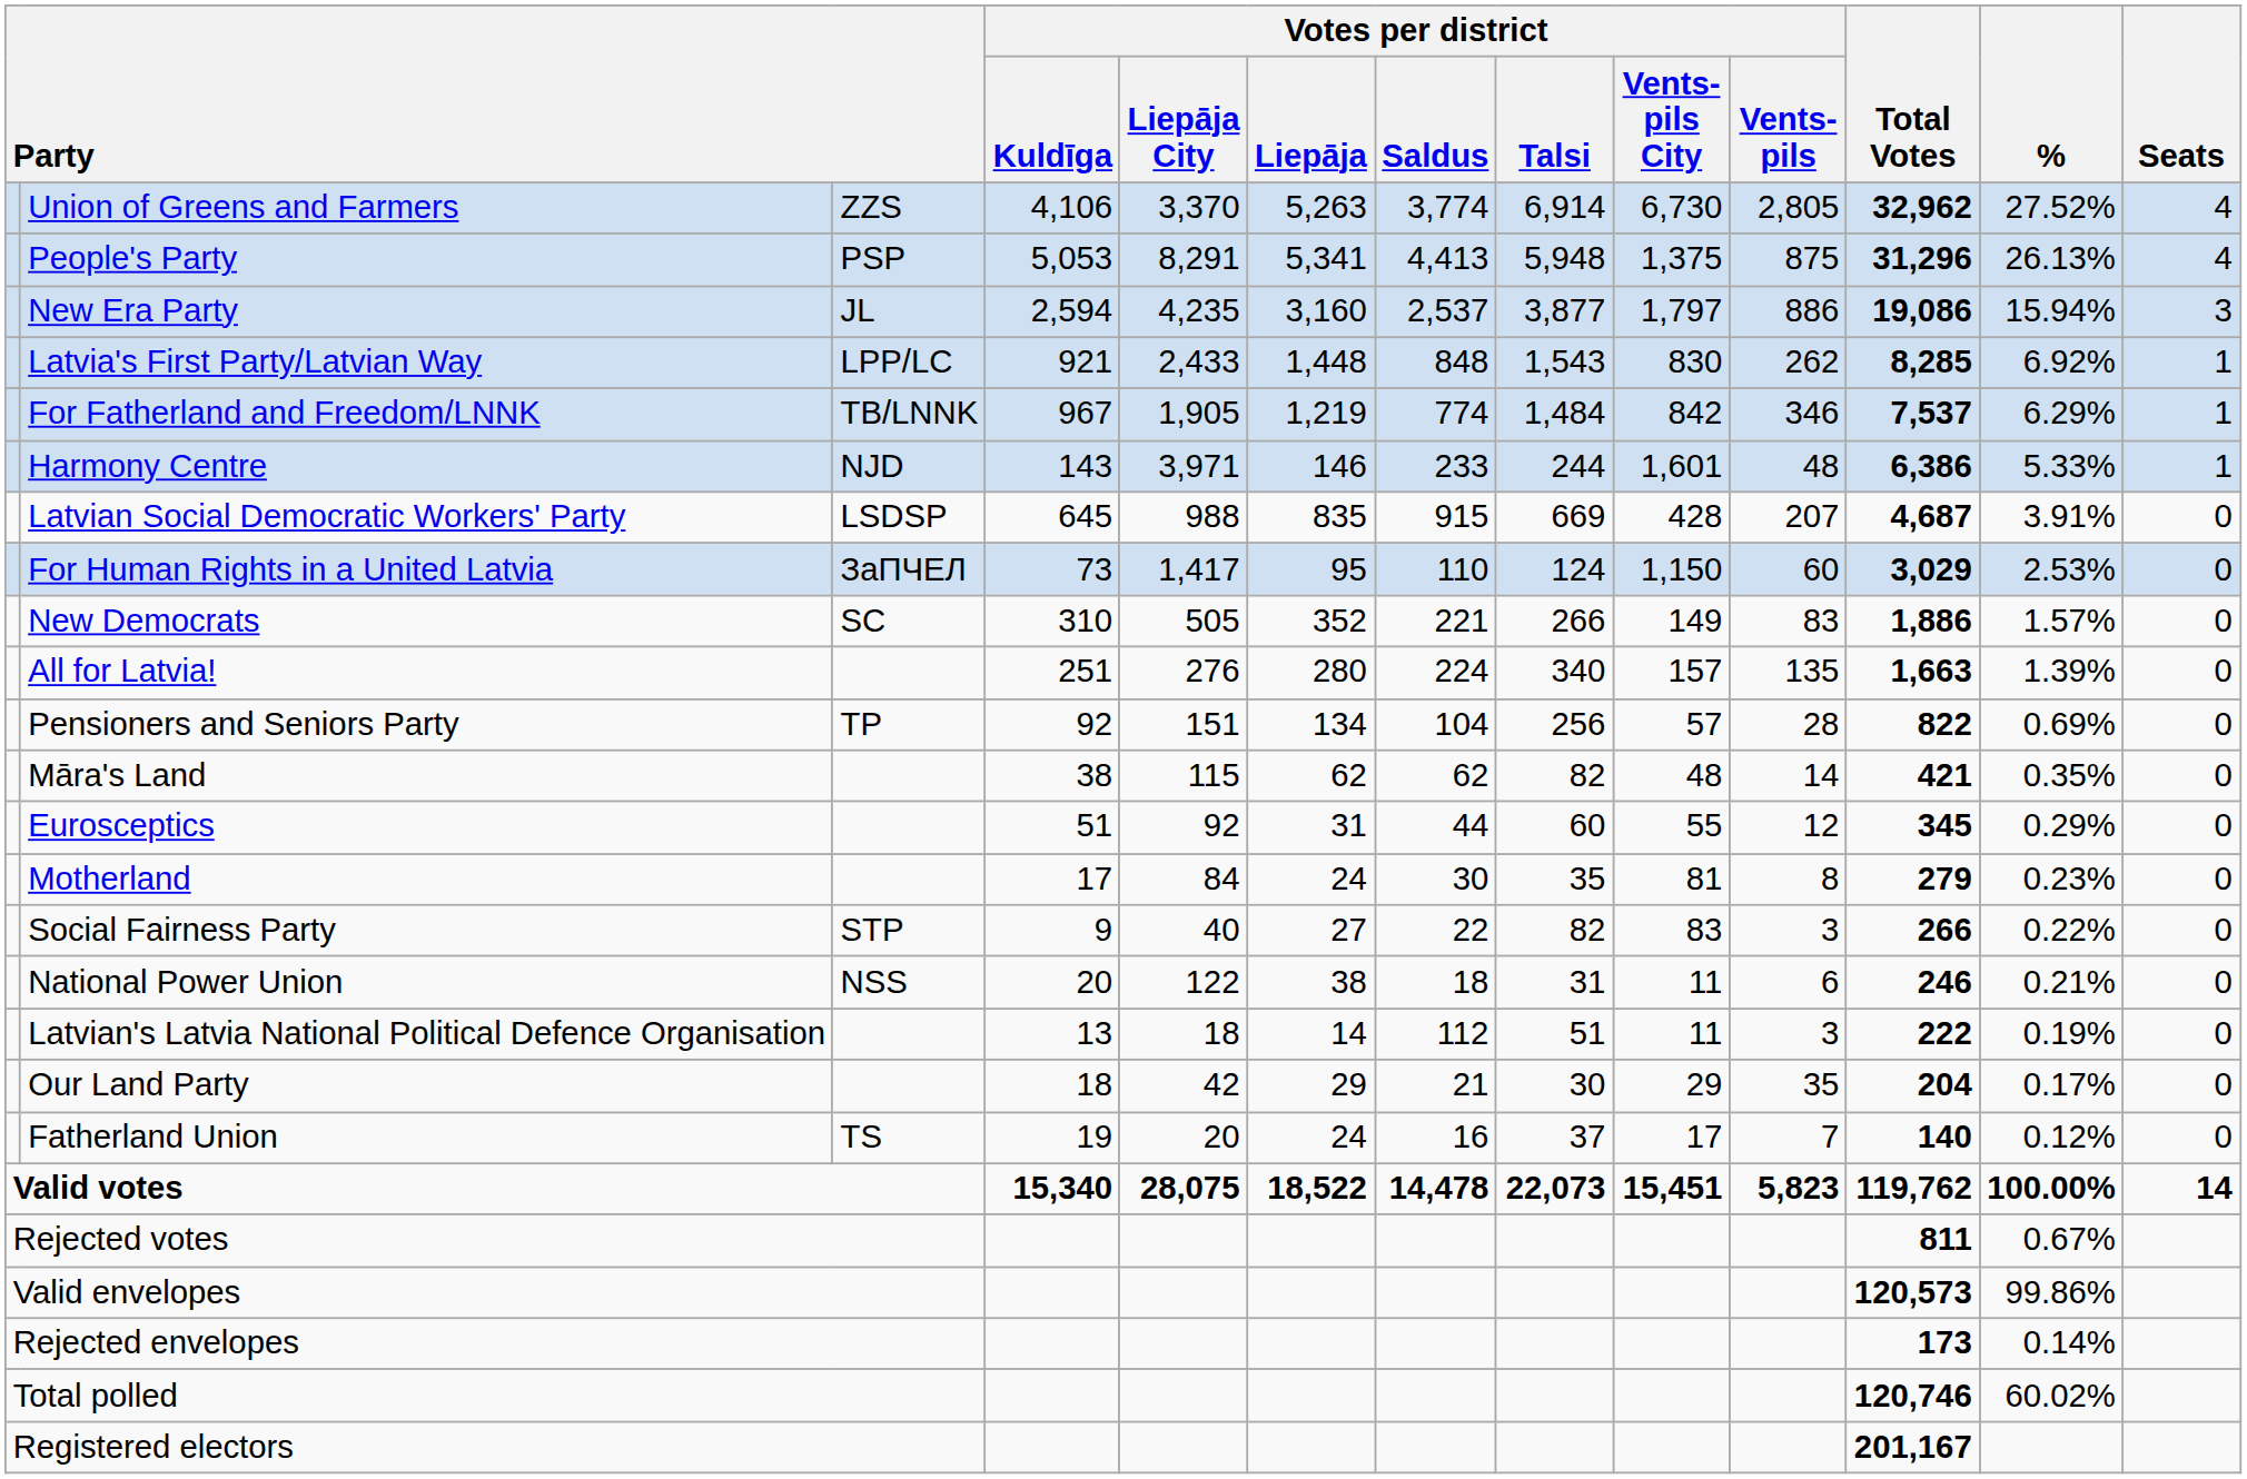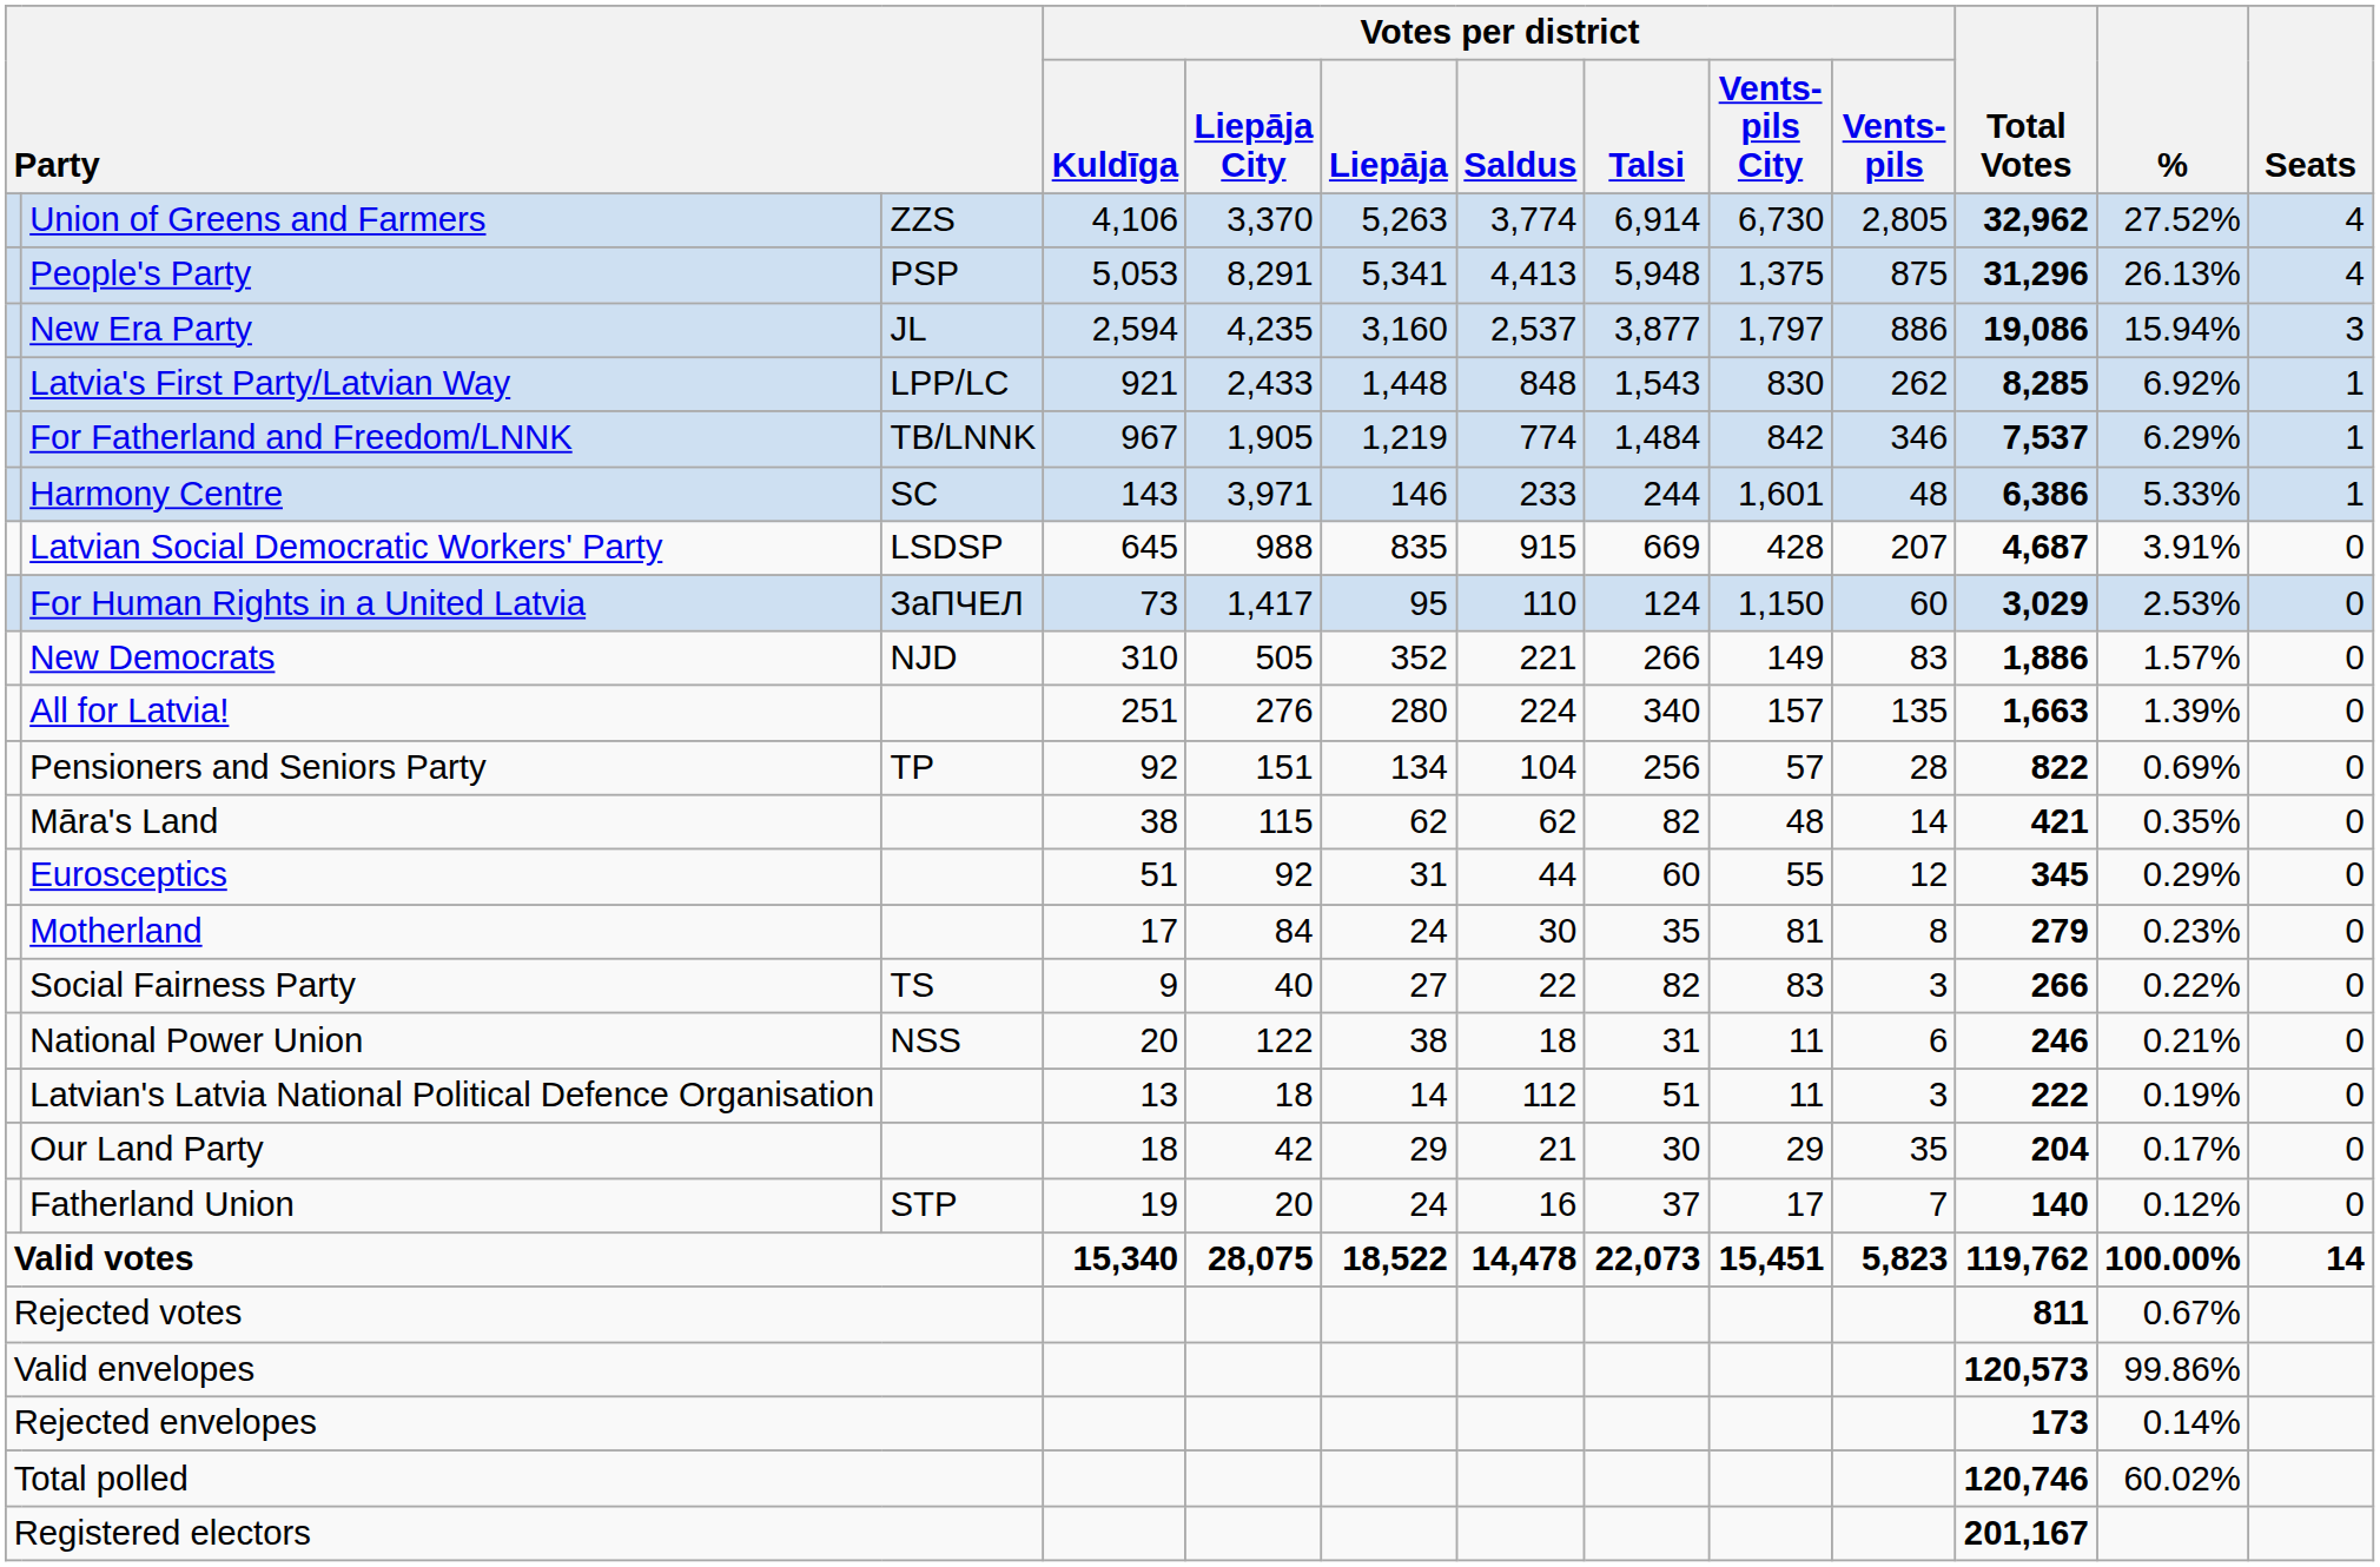Harmony Centre | column 3: NJD -> SC
New Democrats | column 3: SC -> NJD
Social Fairness Party | column 3: STP -> TS
Fatherland Union | column 3: TS -> STP
